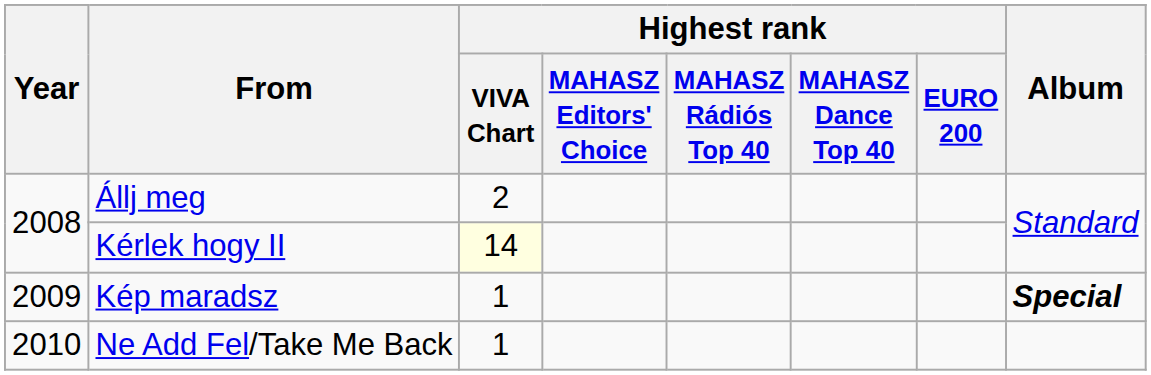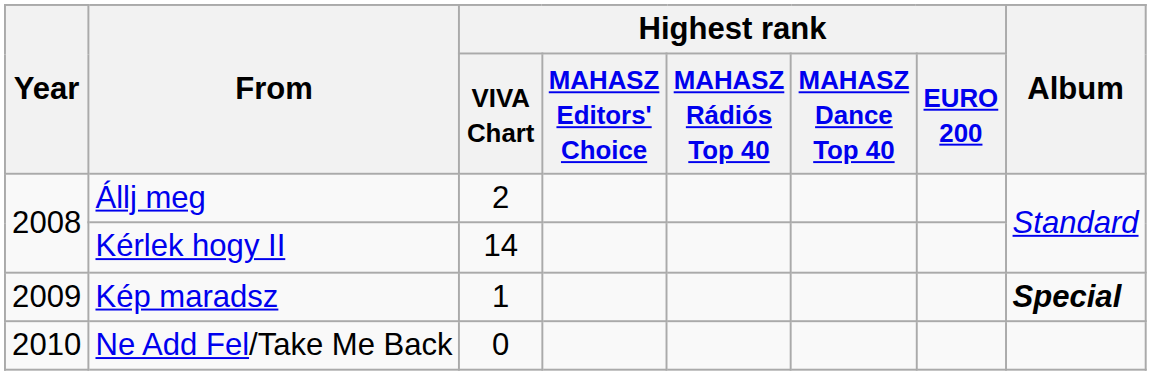Kérlek hogy II | Highest rank / VIVA Chart: lightyellow background -> no background
Ne Add Fel/Take Me Back | Highest rank / VIVA Chart: 1 -> 0
